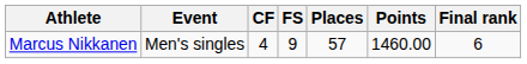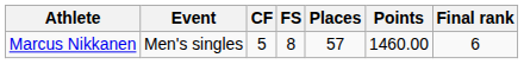Marcus Nikkanen | CF: 4 -> 5
Marcus Nikkanen | FS: 9 -> 8
